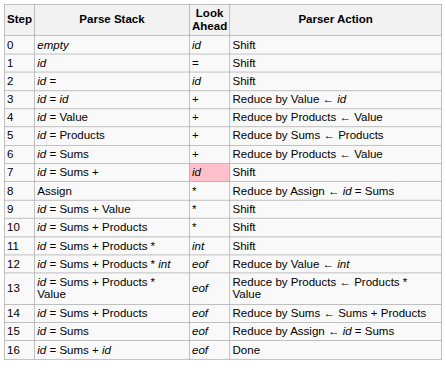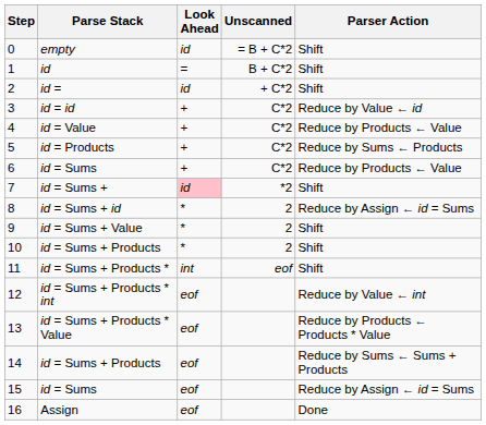+ column: Unscanned | = B + C*2 | B + C*2 | + C*2 | C*2 | C*2 | C*2 | C*2 | *2 | 2 | 2 | 2 | eof
8 | Parse Stack: Assign -> id = Sums + id
16 | Parse Stack: id = Sums + id -> Assign
